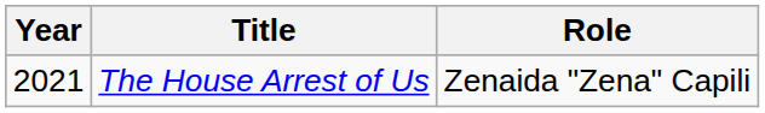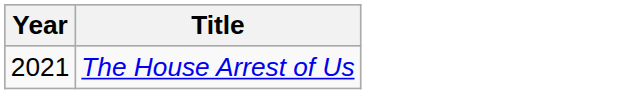- column: Role | Zenaida "Zena" Capili
